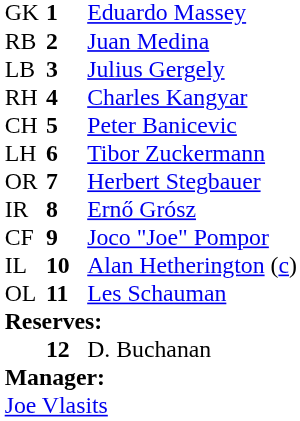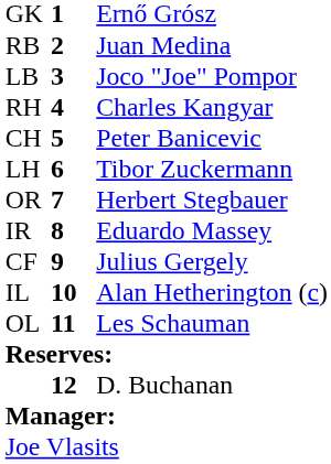GK | column 3: Eduardo Massey -> Ernő Grósz
LB | column 3: Julius Gergely -> Joco "Joe" Pompor
IR | column 3: Ernő Grósz -> Eduardo Massey
CF | column 3: Joco "Joe" Pompor -> Julius Gergely
